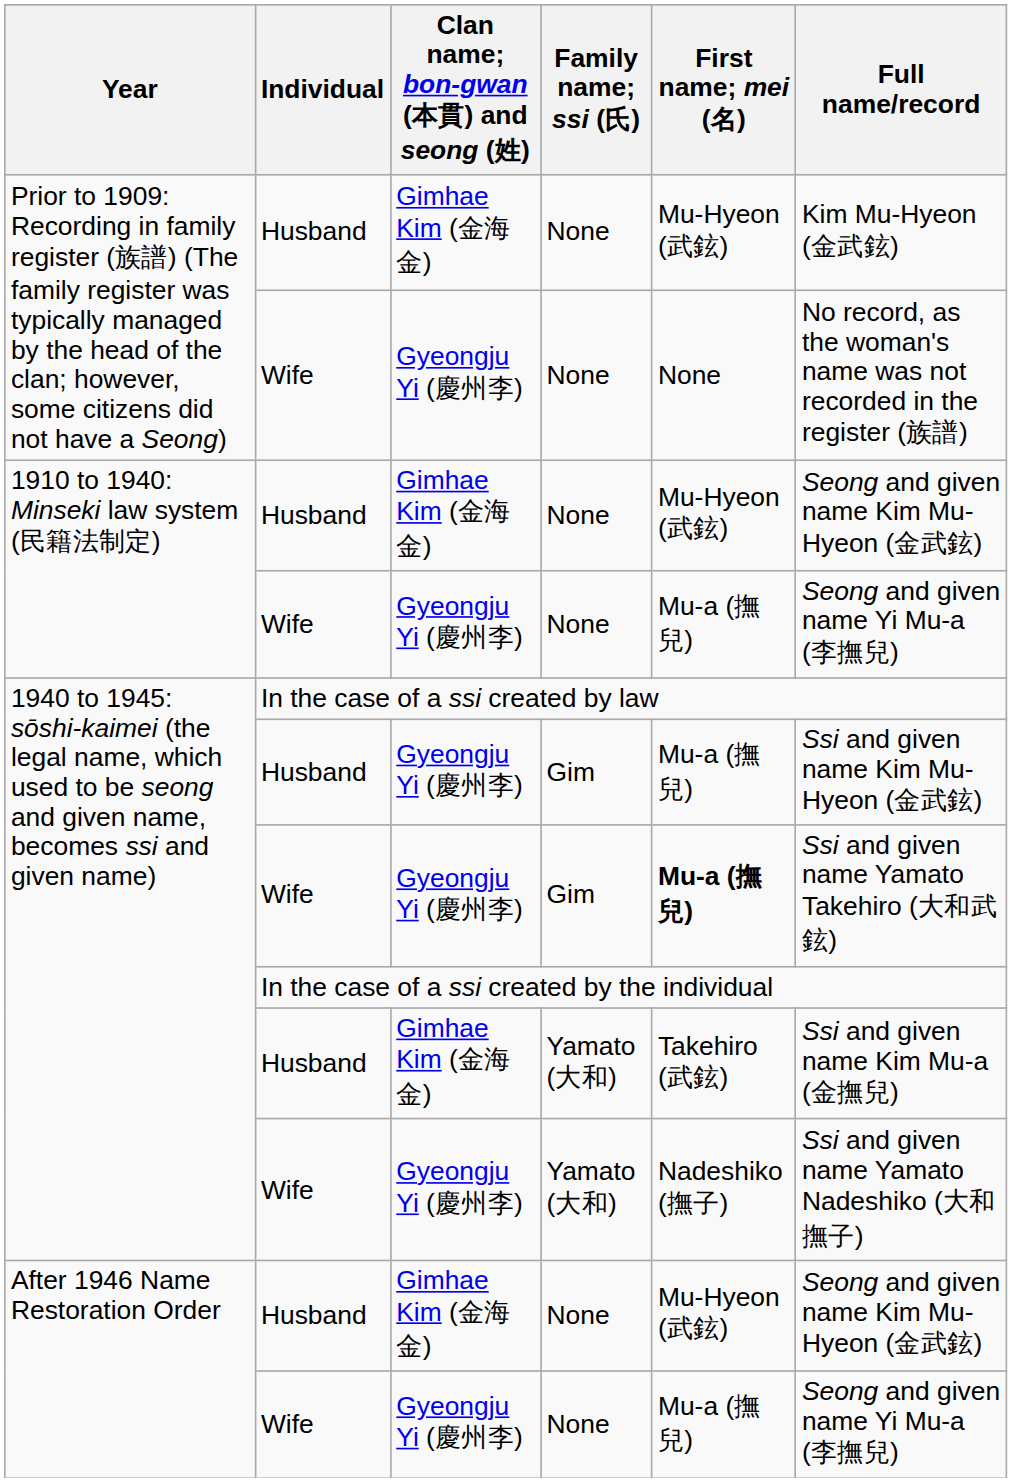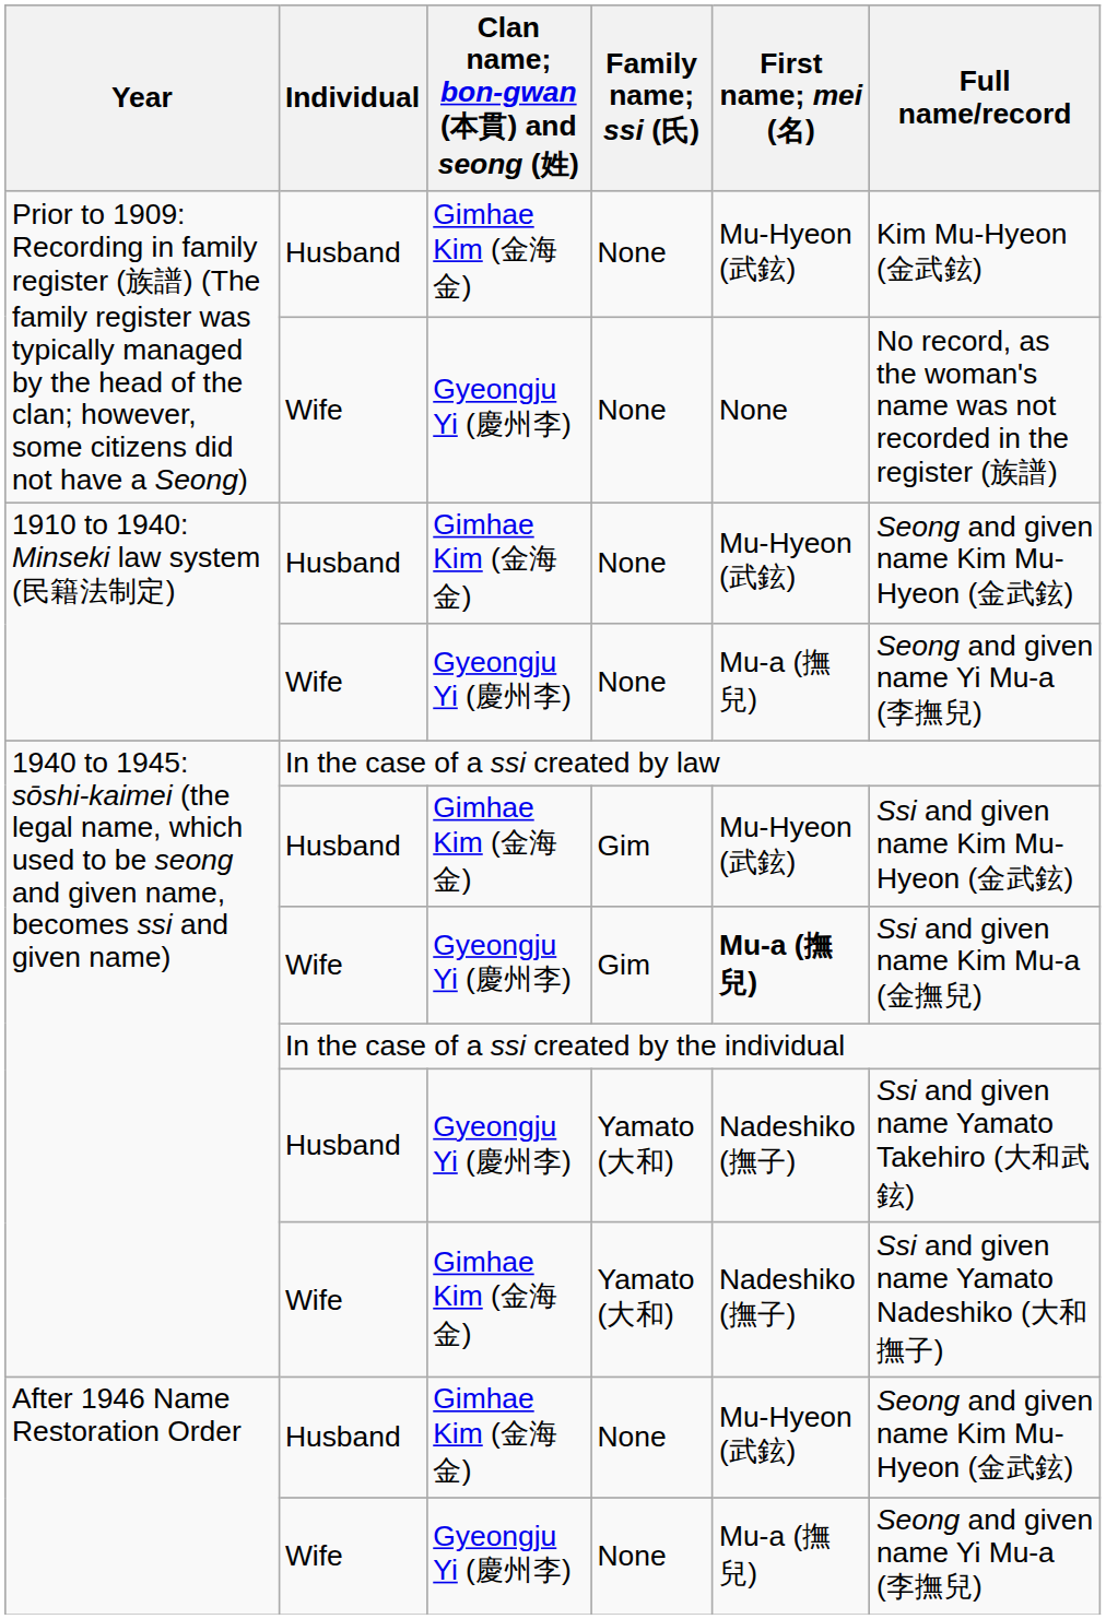Husband / Gim | Clan name; bon-gwan (本貫) and seong (姓): Gyeongju Yi (慶州李) -> Gimhae Kim (金海金)
Husband / Gim | First name; mei (名): Mu-a (撫兒) -> Mu-Hyeon (武鉉)
Wife / Gim | Full name/record: Ssi and given name Yamato Takehiro (大和武鉉) -> Ssi and given name Kim Mu-a (金撫兒)
Husband / Yamato (大和) | Clan name; bon-gwan (本貫) and seong (姓): Gimhae Kim (金海金) -> Gyeongju Yi (慶州李)
Husband / Yamato (大和) | First name; mei (名): Takehiro (武鉉) -> Nadeshiko (撫子)
Husband / Yamato (大和) | Full name/record: Ssi and given name Kim Mu-a (金撫兒) -> Ssi and given name Yamato Takehiro (大和武鉉)
Wife / Yamato (大和) | Clan name; bon-gwan (本貫) and seong (姓): Gyeongju Yi (慶州李) -> Gimhae Kim (金海金)
